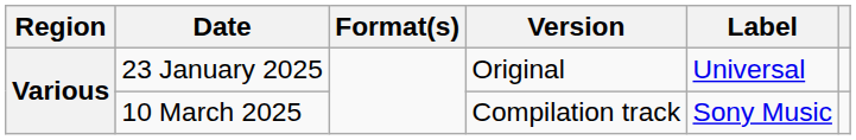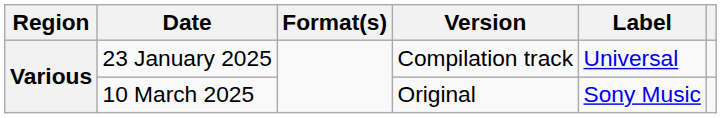23 January 2025 | Version: Original -> Compilation track
10 March 2025 | Version: Compilation track -> Original
